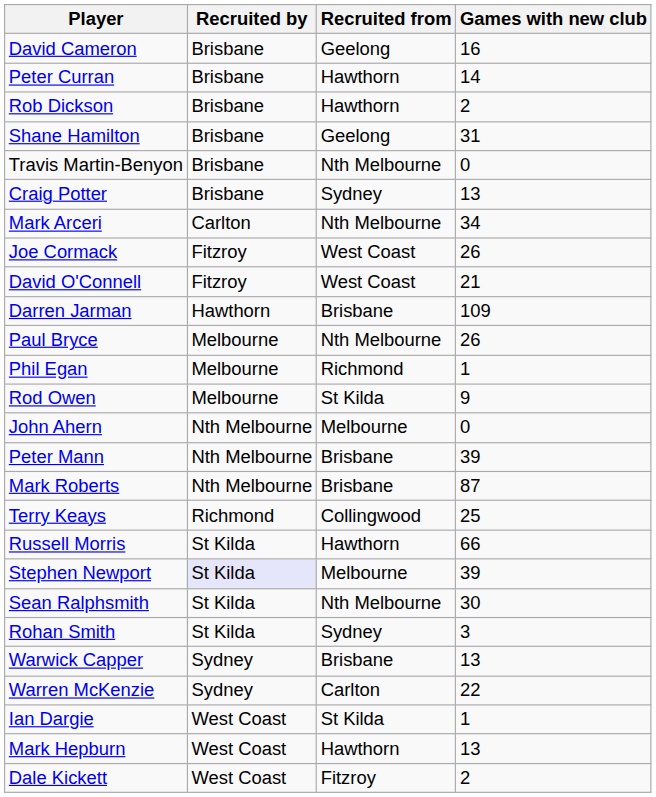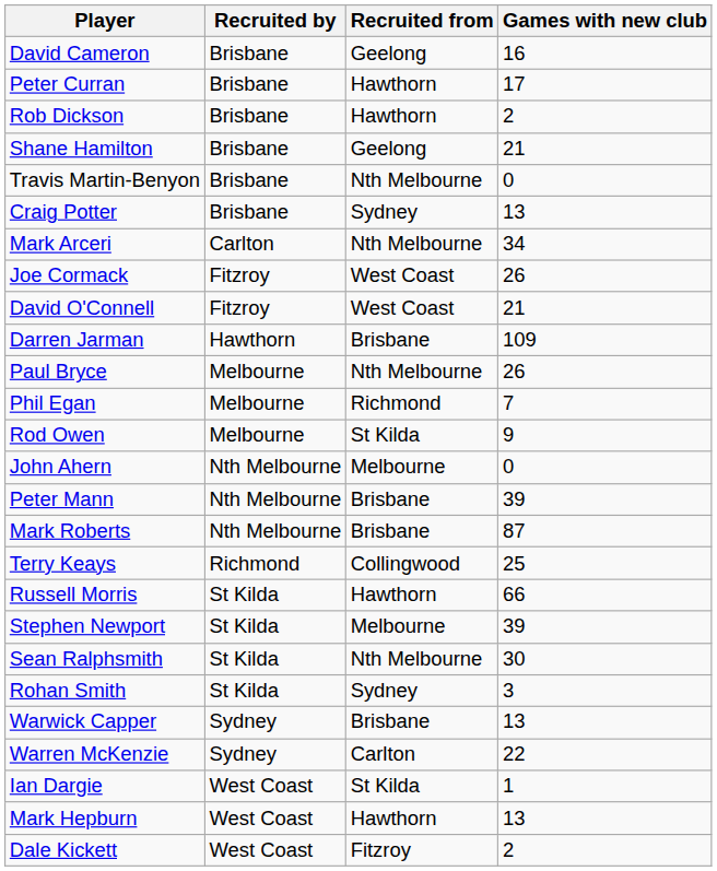Peter Curran | Games with new club: 14 -> 17
Shane Hamilton | Games with new club: 31 -> 21
Phil Egan | Games with new club: 1 -> 7
Stephen Newport | Recruited by: lavender background -> no background
